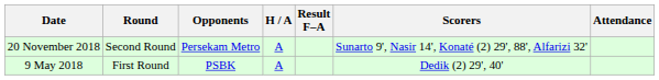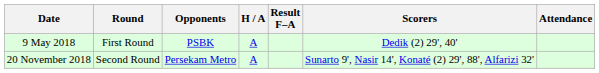rows swapped: 9 May 2018 <-> 20 November 2018
